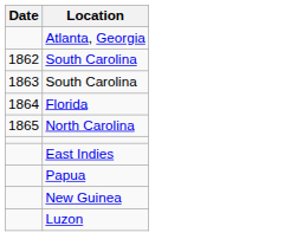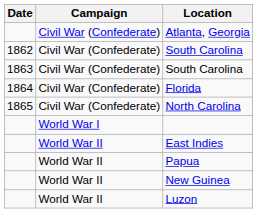+ column: Campaign | Civil War (Confederate) | Civil War (Confederate) | Civil War (Confederate) | Civil War (Confederate) | Civil War (Confederate) | World War I | World War II | World War II | World War II | World War II
